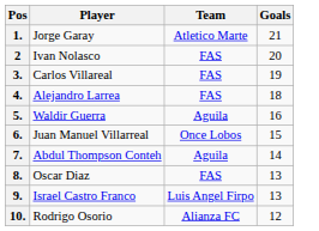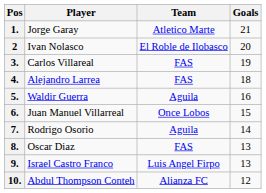2 | Team: FAS -> El Roble de Ilobasco
7. | Player: Abdul Thompson Conteh -> Rodrigo Osorio
10. | Player: Rodrigo Osorio -> Abdul Thompson Conteh
